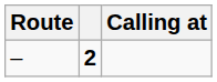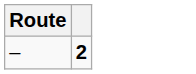- column: Calling at
